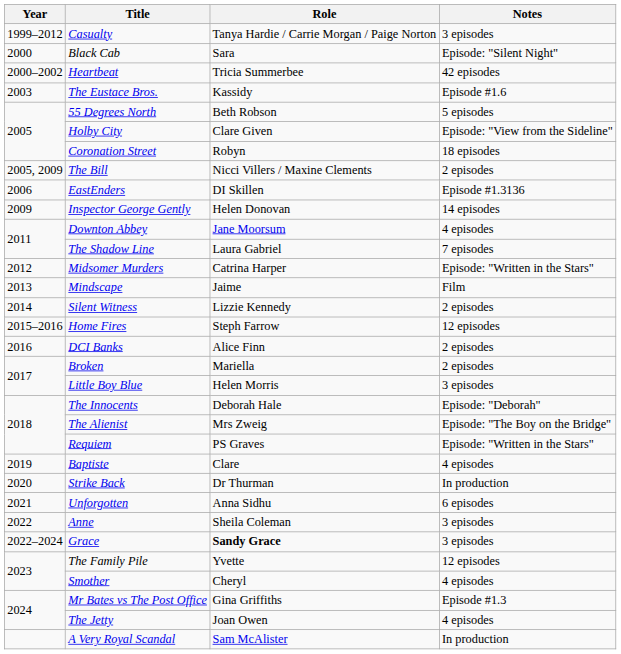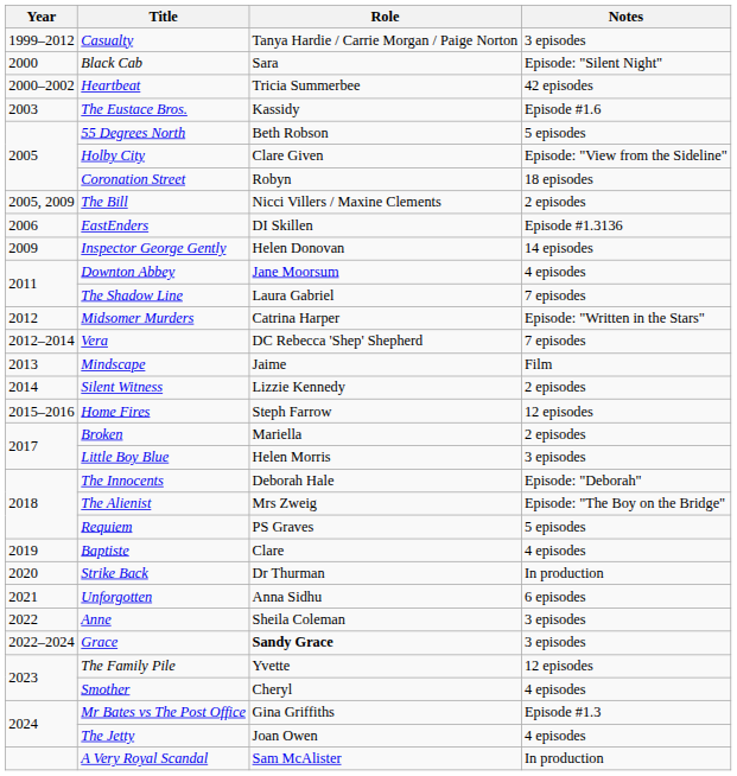+ row: 2012–2014 | Vera | DC Rebecca 'Shep' Shepherd | 7 episodes
- row: 2016 | DCI Banks | Alice Finn | 2 episodes
Requiem | Notes: Episode: "Written in the Stars" -> 5 episodes
